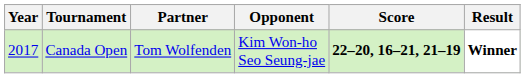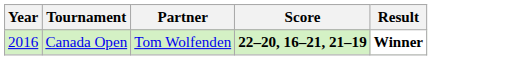- column: Opponent | Kim Won-ho Seo Seung-jae
Canada Open | Year: 2017 -> 2016
